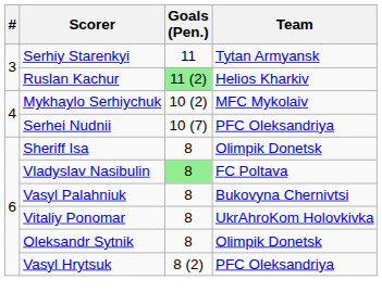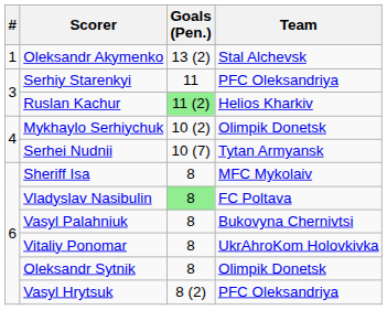+ row: 1 | Oleksandr Akymenko | 13 (2) | Stal Alchevsk
Serhiy Starenkyi | Team: Tytan Armyansk -> PFC Oleksandriya
Mykhaylo Serhiychuk | Team: MFC Mykolaiv -> Olimpik Donetsk
Serhei Nudnii | Team: PFC Oleksandriya -> Tytan Armyansk
Sheriff Isa | Team: Olimpik Donetsk -> MFC Mykolaiv
